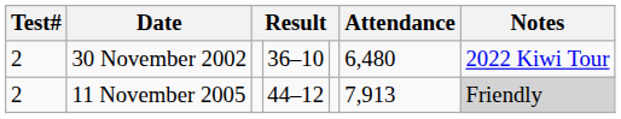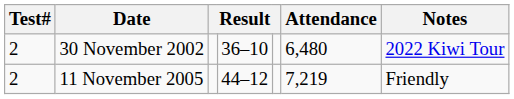11 November 2005 | Attendance: 7,913 -> 7,219
11 November 2005 | Notes: lightgrey background -> no background
